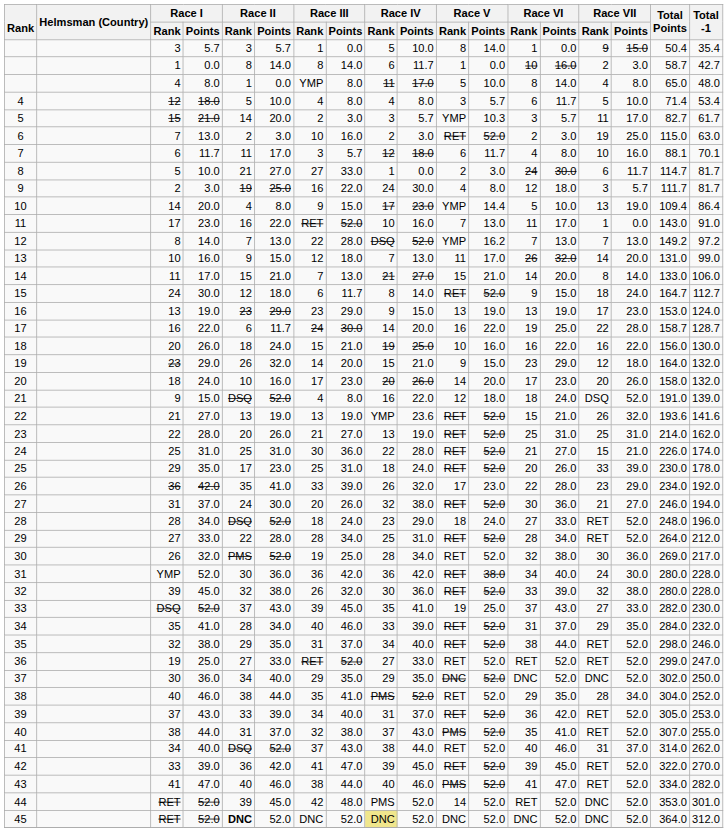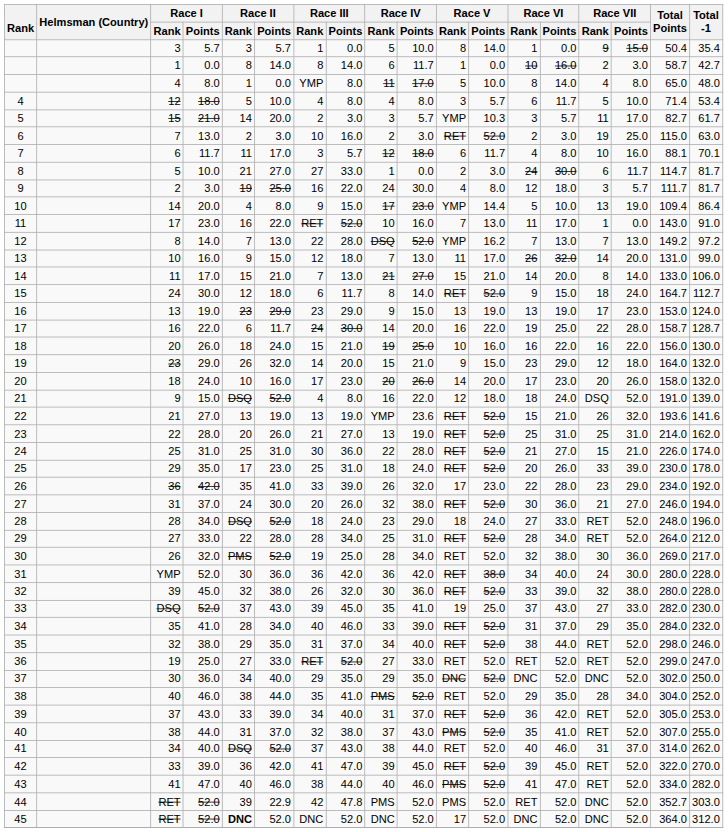44 / RET | Race II / Points: 45.0 -> 22.9
44 / RET | Race III / Points: 48.0 -> 47.8
44 / RET | Race V / Rank: 14 -> PMS
44 / RET | Total Points: 353.0 -> 352.7
44 / RET | Total -1: 301.0 -> 303.0
45 / RET | Race IV / Rank: khaki background -> no background
45 / RET | Race V / Rank: DNC -> 17
